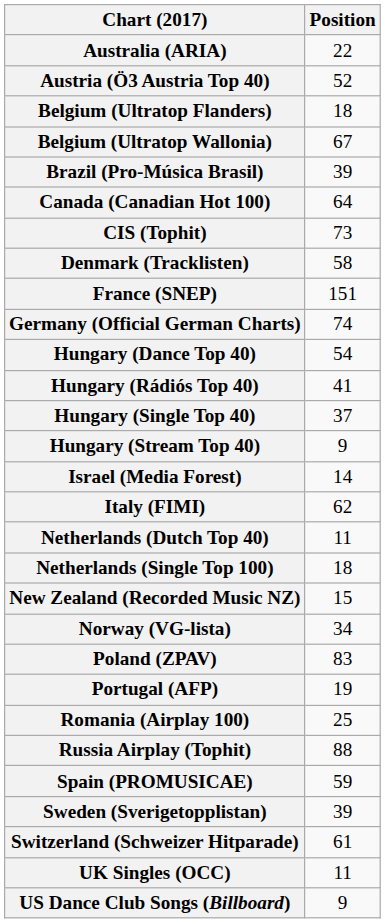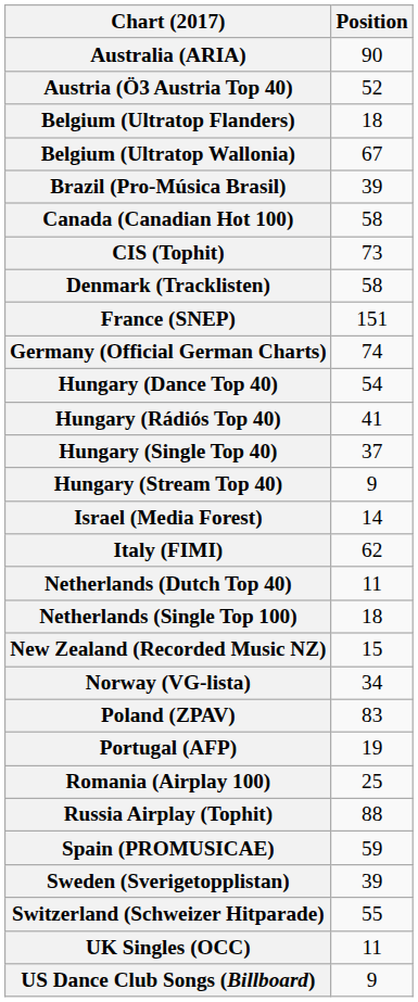Australia (ARIA) | Position: 22 -> 90
Canada (Canadian Hot 100) | Position: 64 -> 58
Switzerland (Schweizer Hitparade) | Position: 61 -> 55
